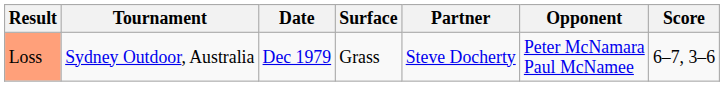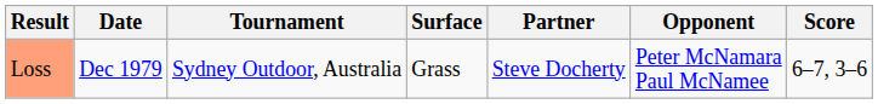columns swapped: Date <-> Tournament
